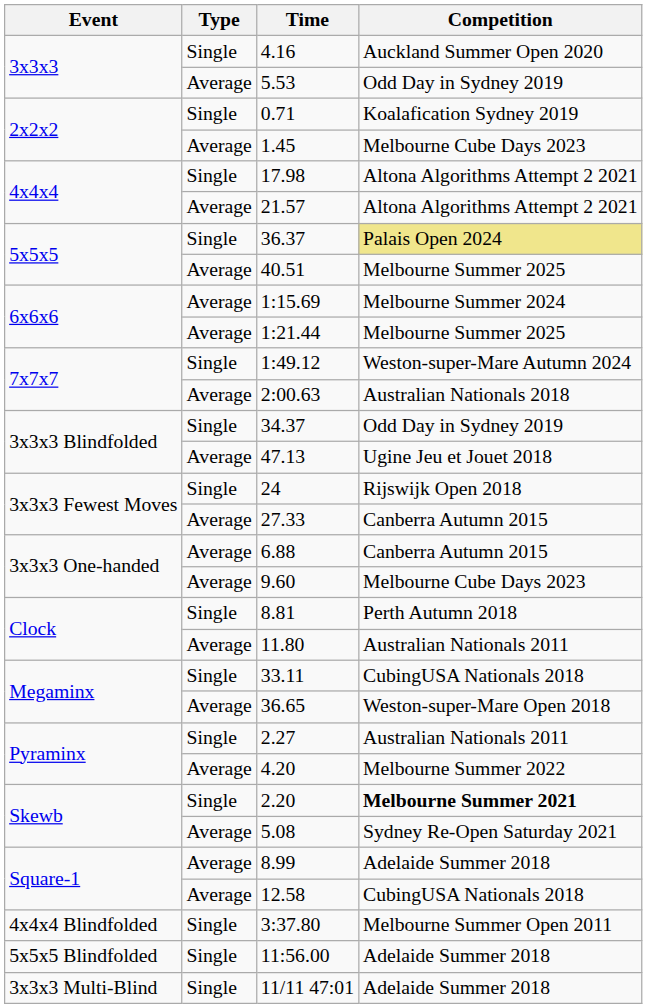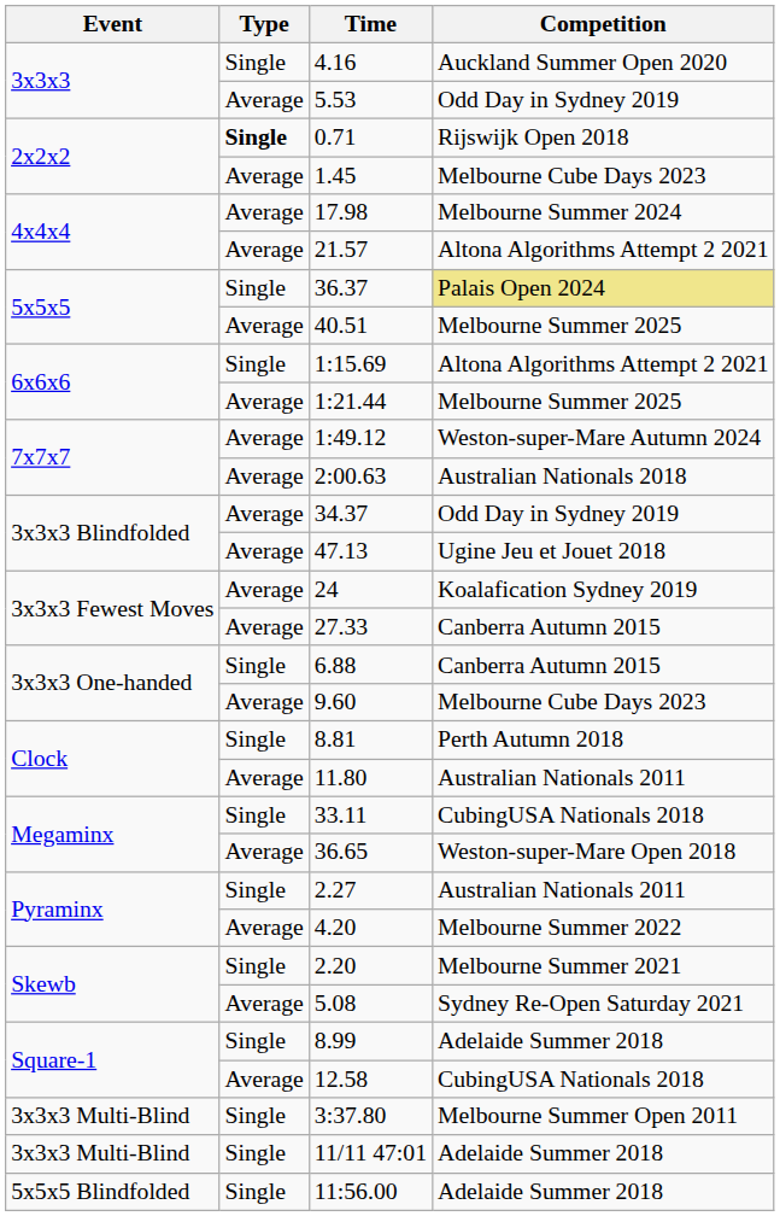0.71 | Type: normal -> bold
0.71 | Competition: Koalafication Sydney 2019 -> Rijswijk Open 2018
17.98 | Type: Single -> Average
17.98 | Competition: Altona Algorithms Attempt 2 2021 -> Melbourne Summer 2024
1:15.69 | Type: Average -> Single
1:15.69 | Competition: Melbourne Summer 2024 -> Altona Algorithms Attempt 2 2021
1:49.12 | Type: Single -> Average
34.37 | Type: Single -> Average
24 | Type: Single -> Average
24 | Competition: Rijswijk Open 2018 -> Koalafication Sydney 2019
6.88 | Type: Average -> Single
2.20 | Competition: bold -> normal
8.99 | Type: Average -> Single
3:37.80 | Event: 4x4x4 Blindfolded -> 3x3x3 Multi-Blind
rows swapped: 11:56.00 <-> 11/11 47:01
